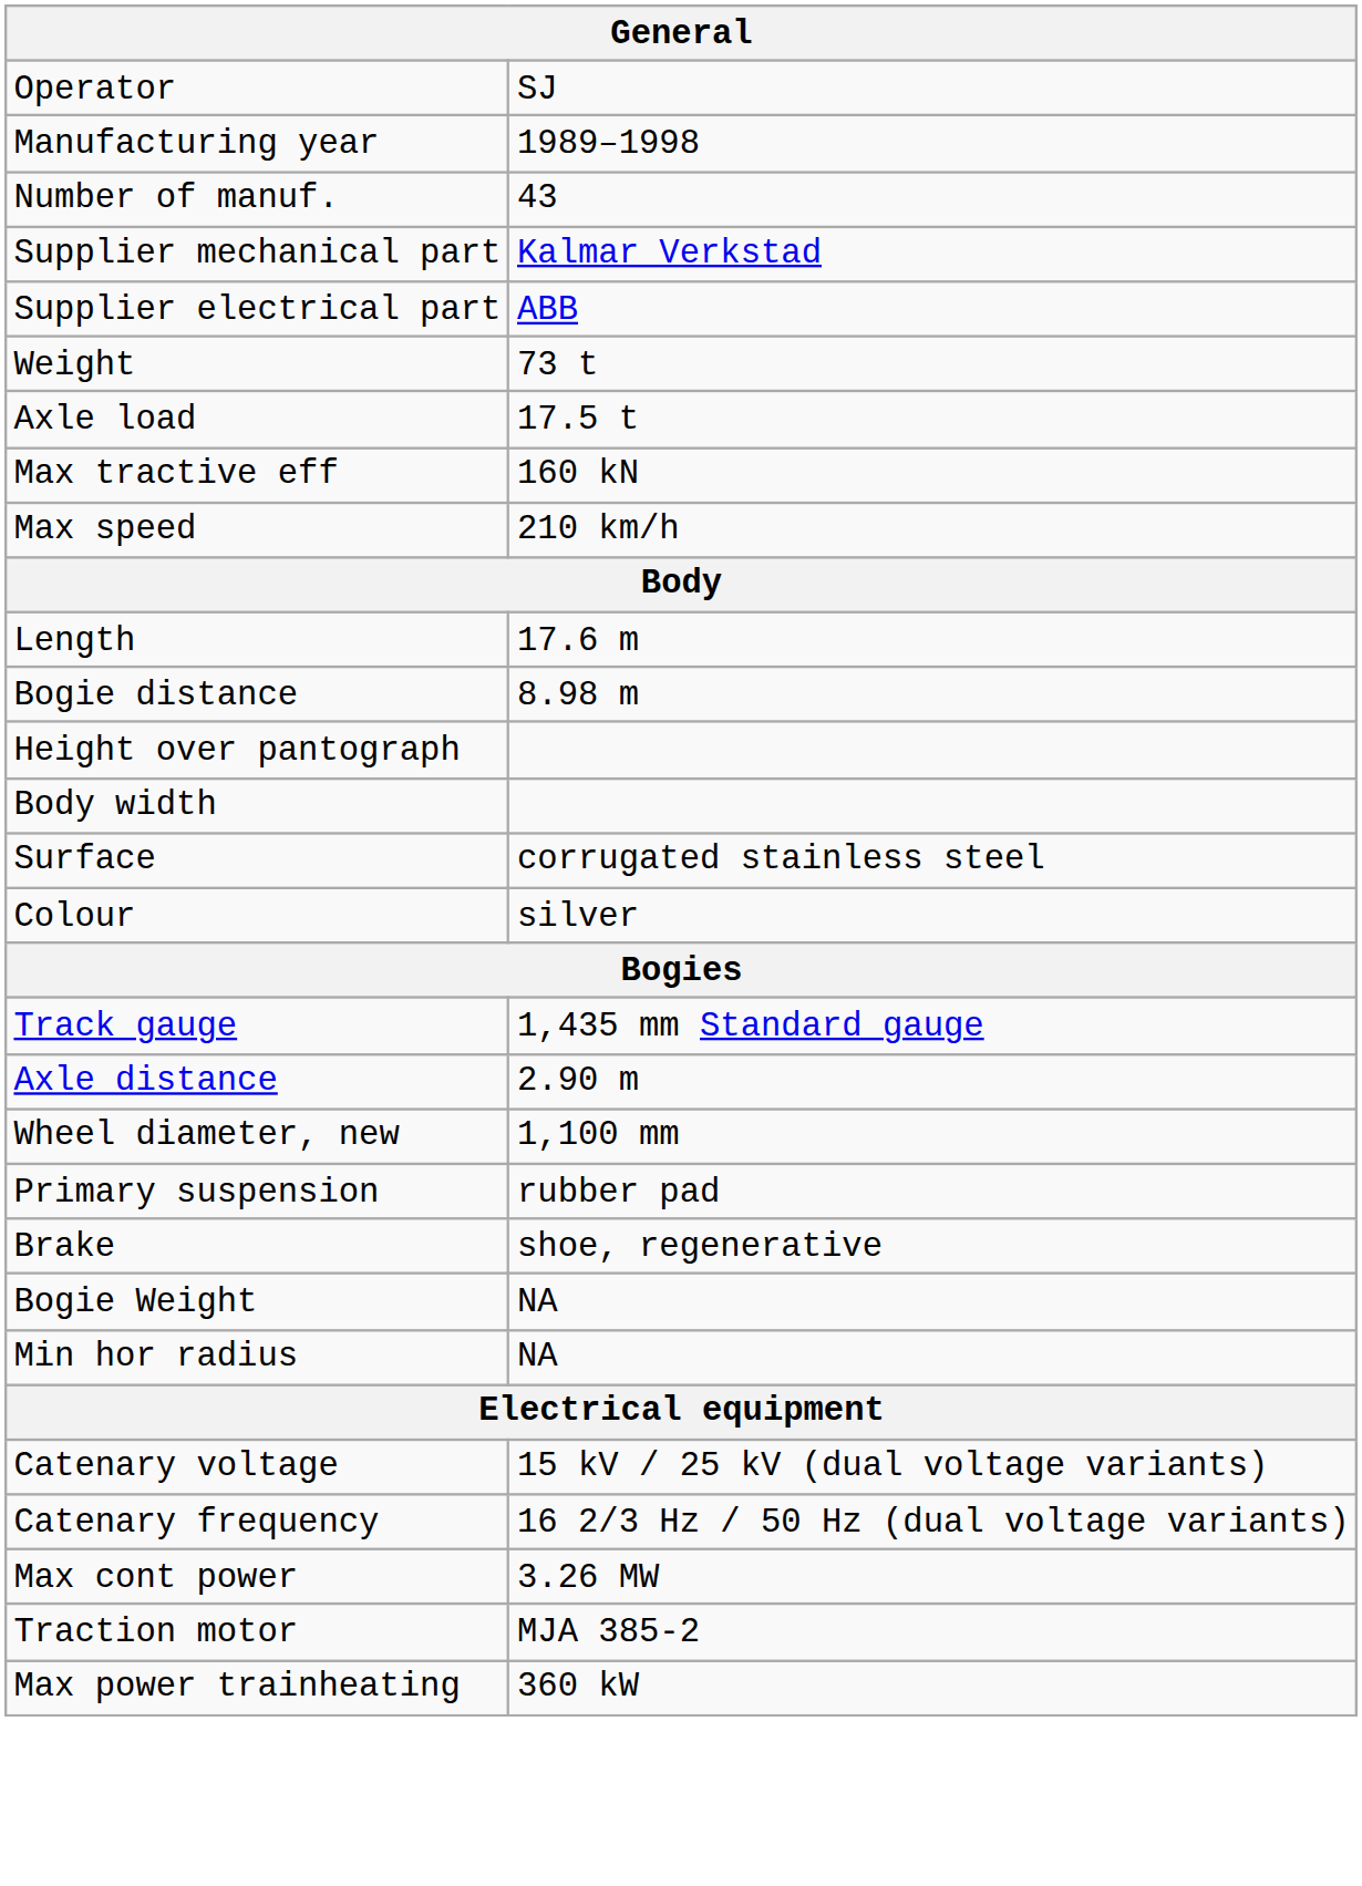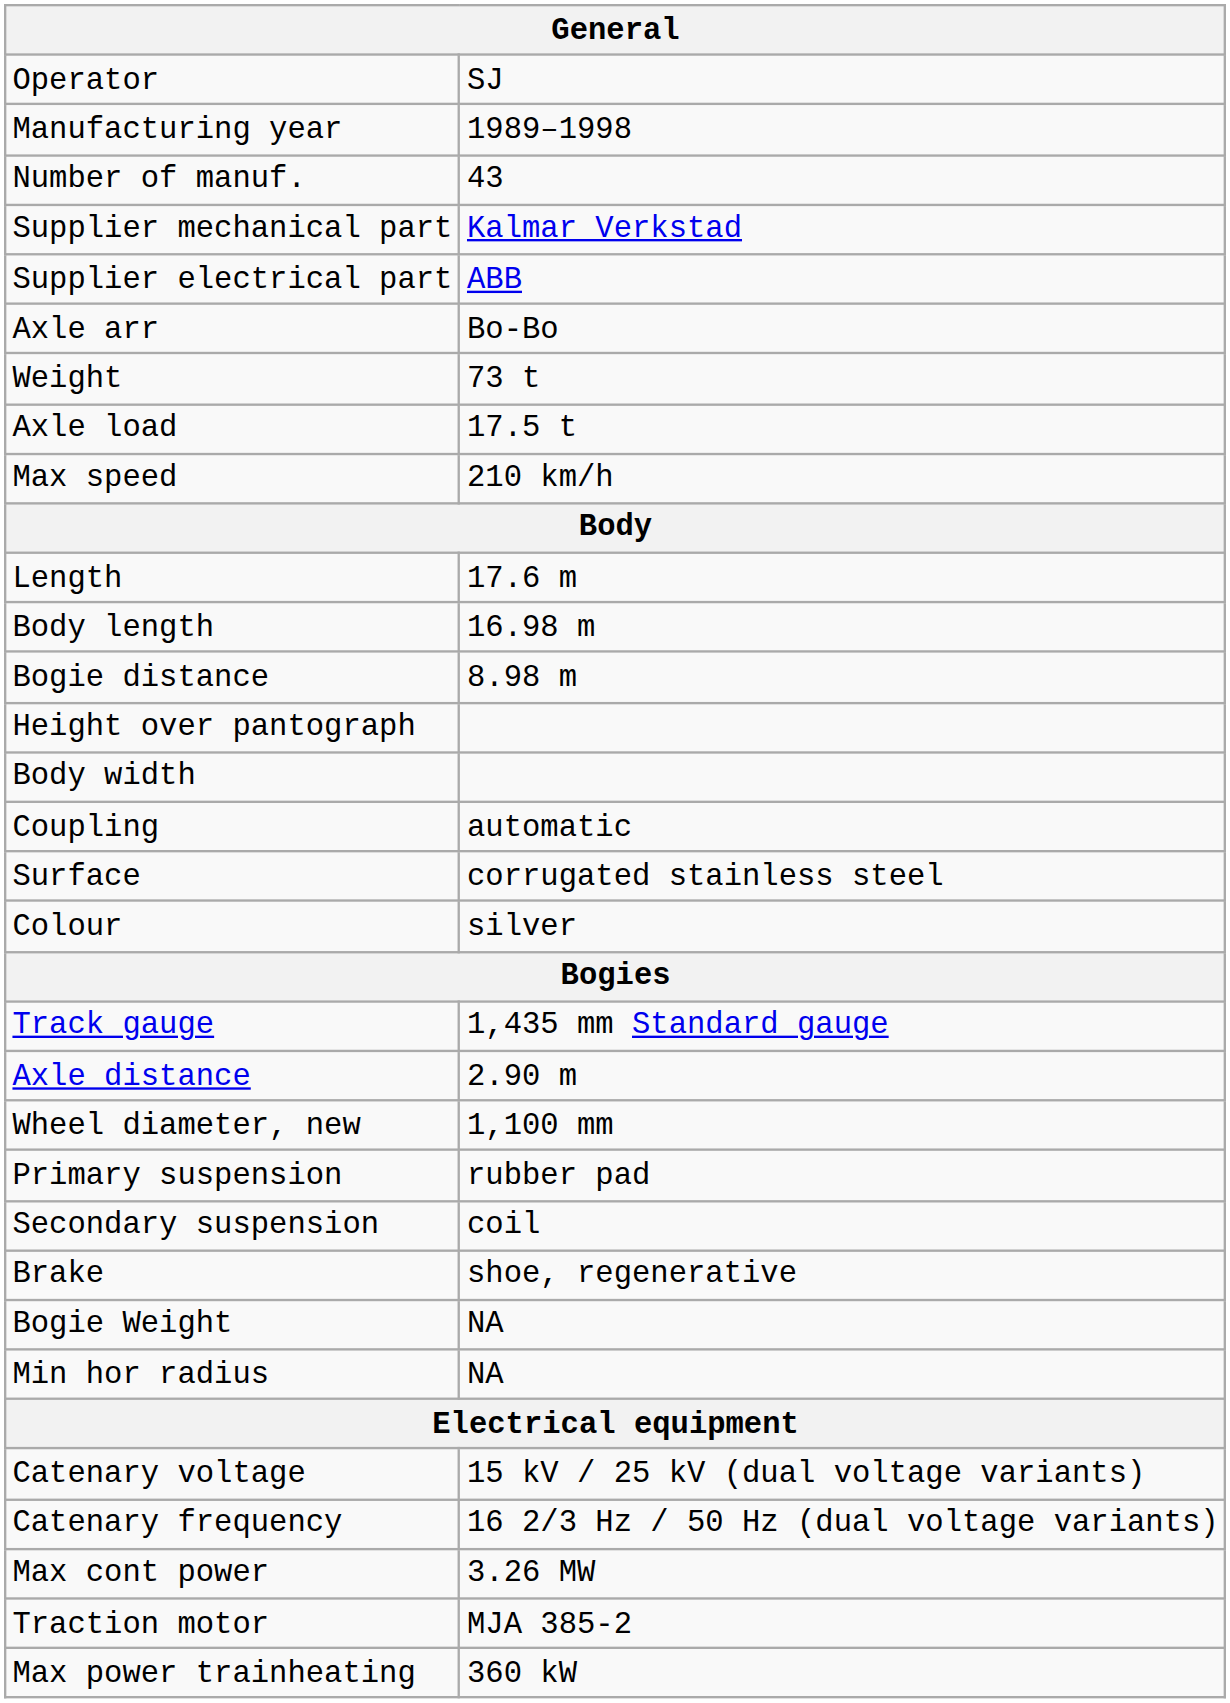+ row: Axle arr | Bo-Bo
- row: Max tractive eff | 160 kN
+ row: Body length | 16.98 m
+ row: Coupling | automatic
+ row: Secondary suspension | coil
